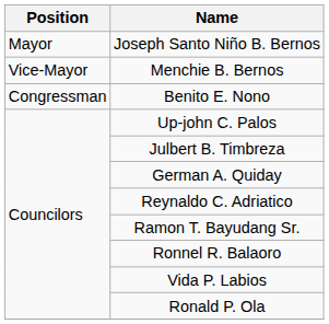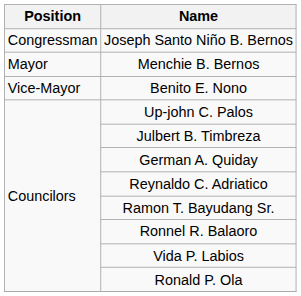Joseph Santo Niño B. Bernos | Position: Mayor -> Congressman
Menchie B. Bernos | Position: Vice-Mayor -> Mayor
Benito E. Nono | Position: Congressman -> Vice-Mayor
